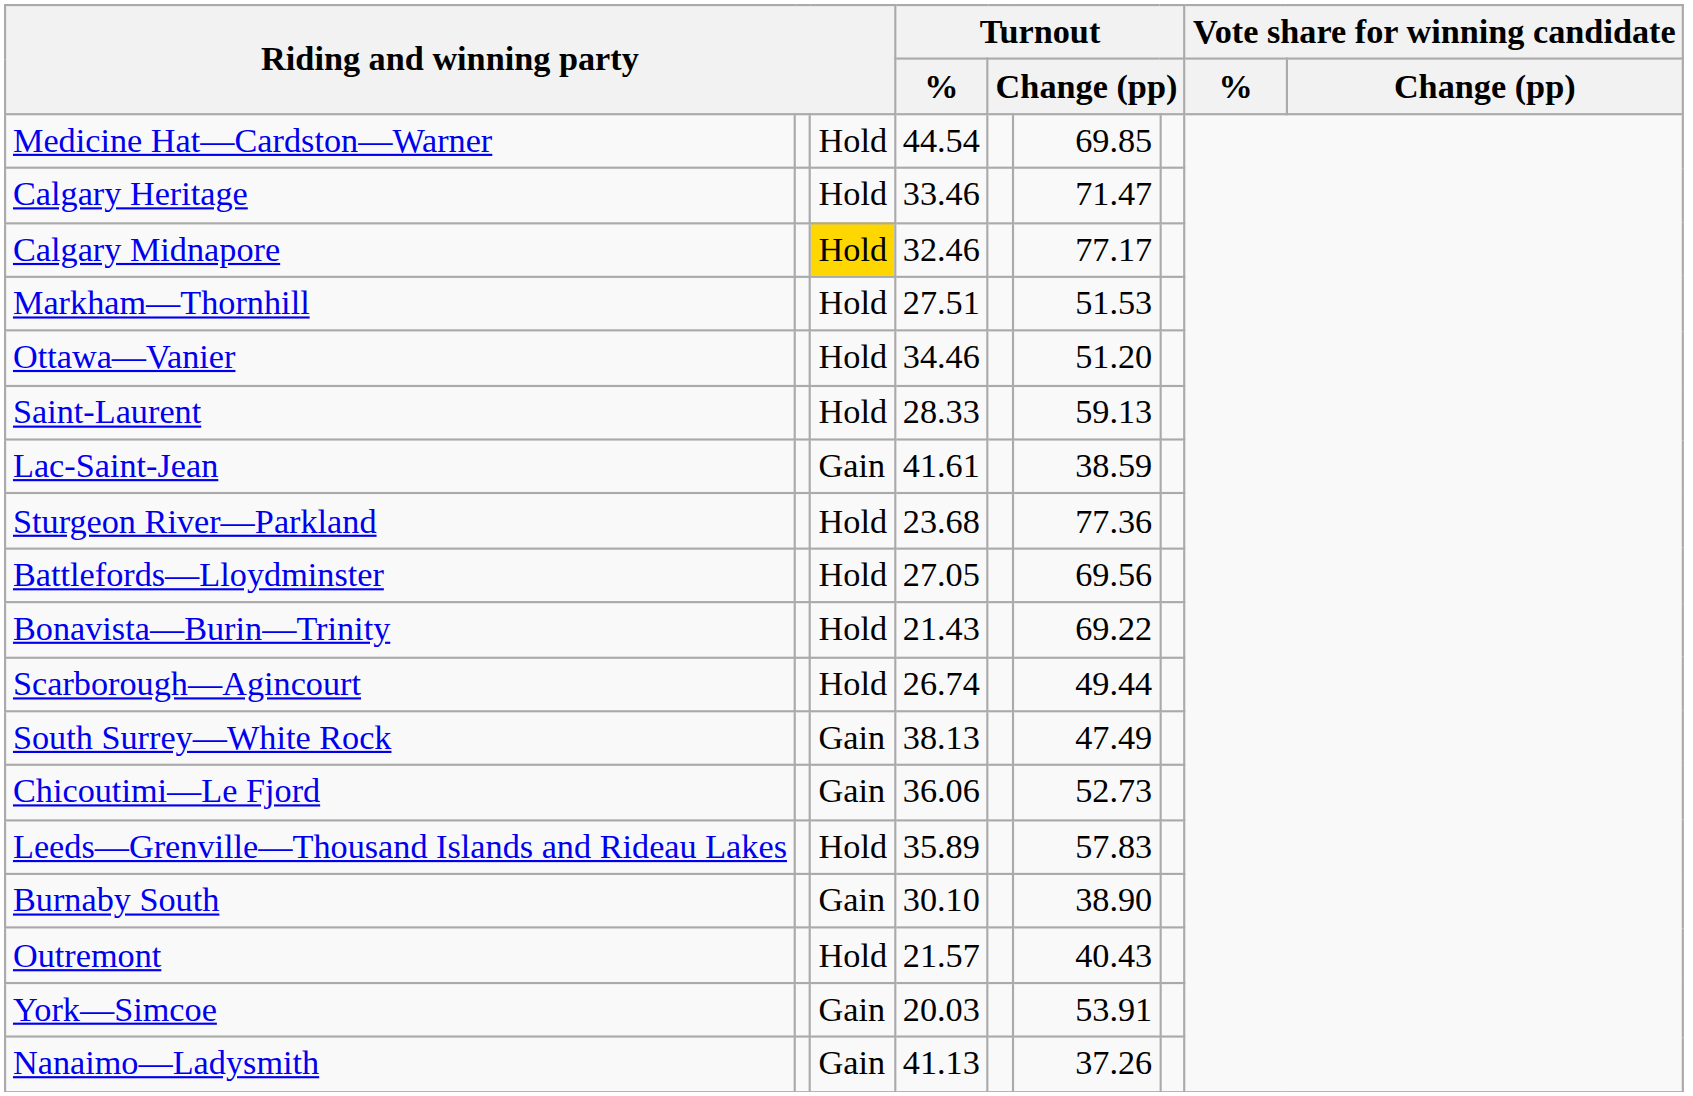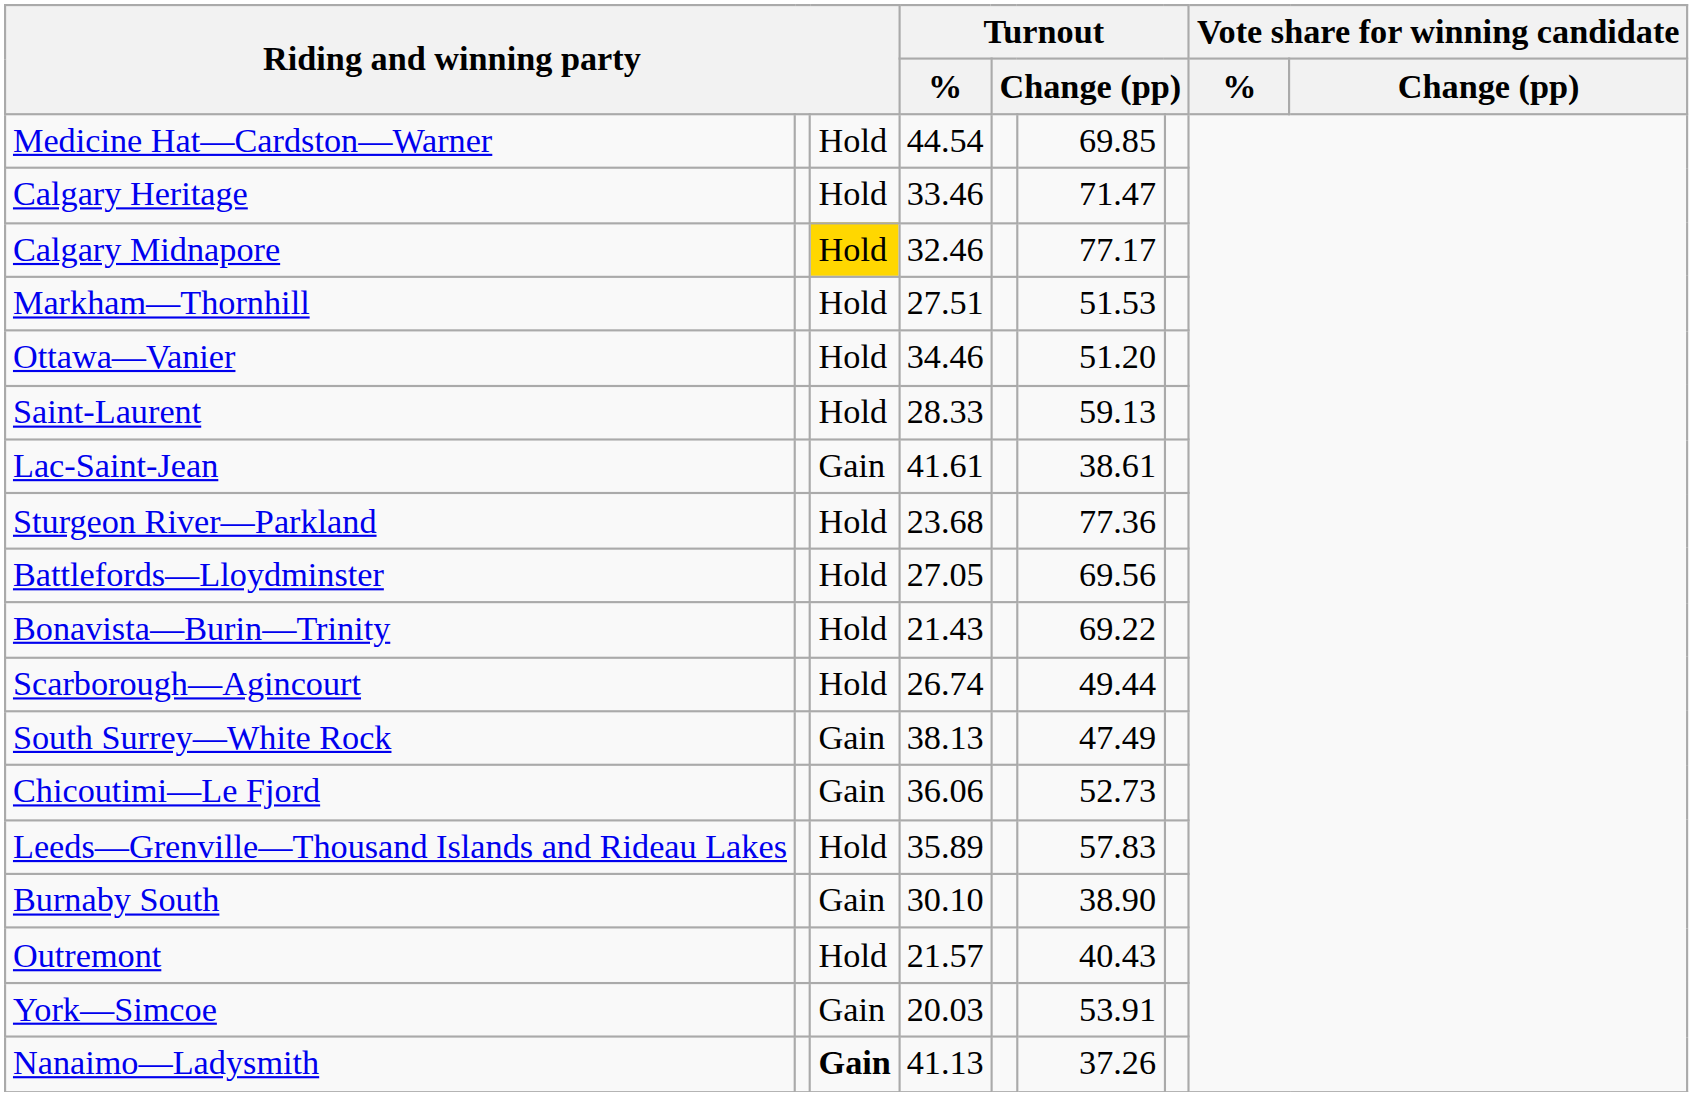Lac-Saint-Jean | column 6: 38.59 -> 38.61
Nanaimo—Ladysmith | column 3: normal -> bold
